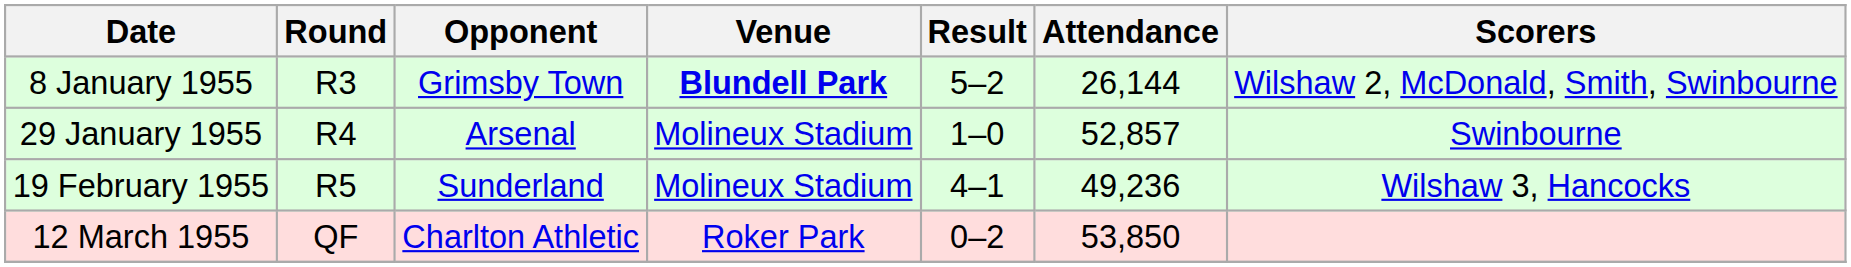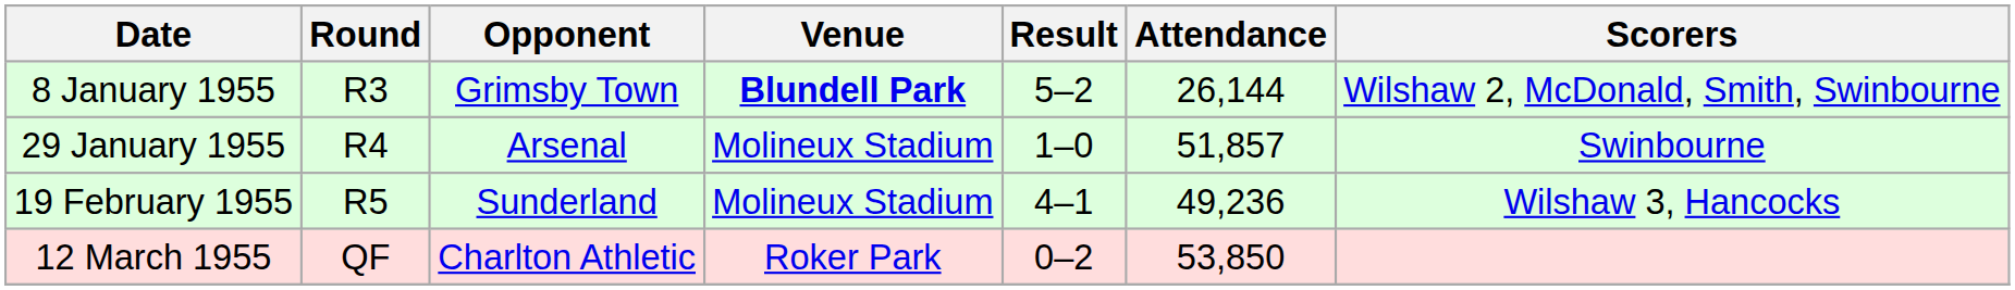29 January 1955 | Attendance: 52,857 -> 51,857
